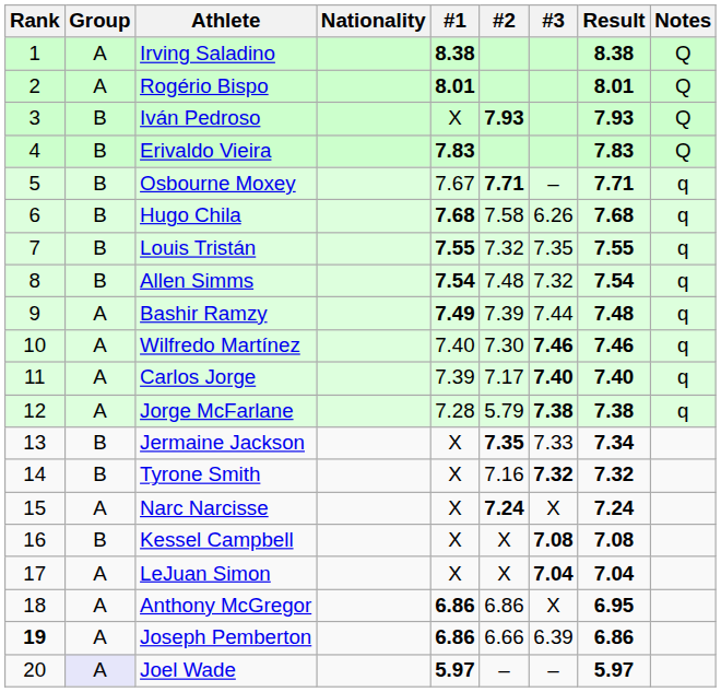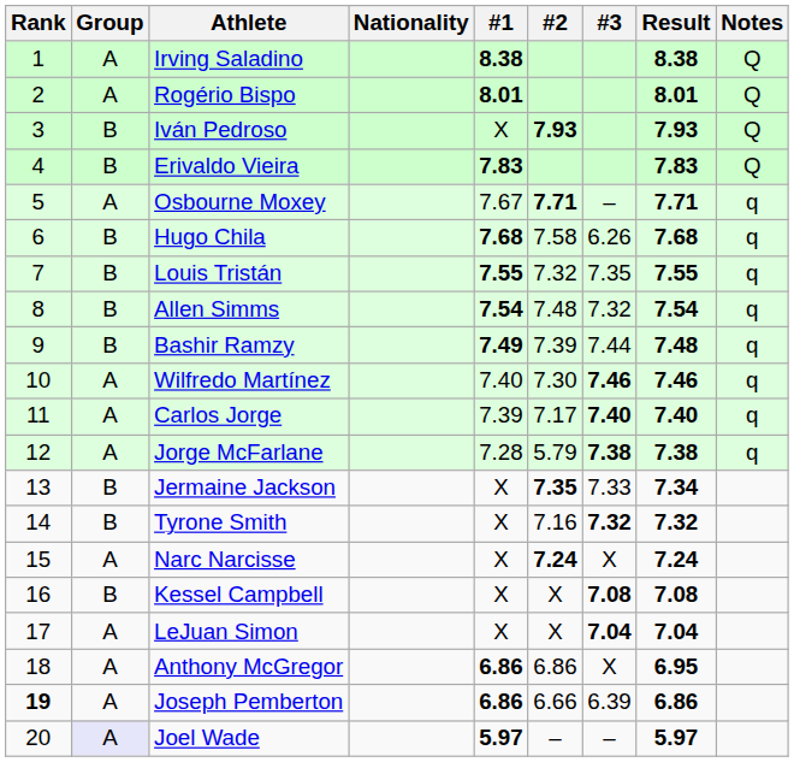Osbourne Moxey | Group: B -> A
Bashir Ramzy | Group: A -> B
